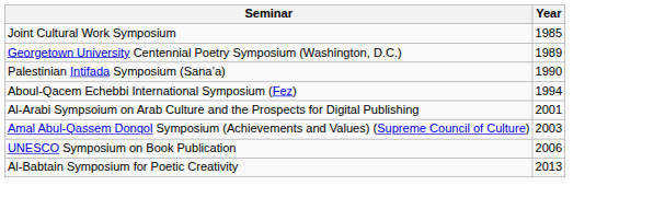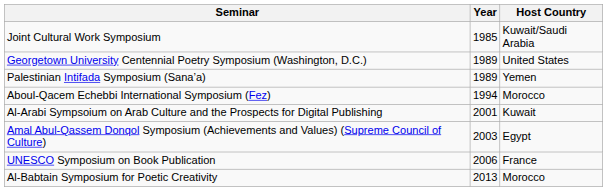+ column: Host Country | Kuwait/Saudi Arabia | United States | Yemen | Morocco | Kuwait | Egypt | France | Morocco
Palestinian Intifada Symposium (Sana’a) | Year: 1990 -> 1989
